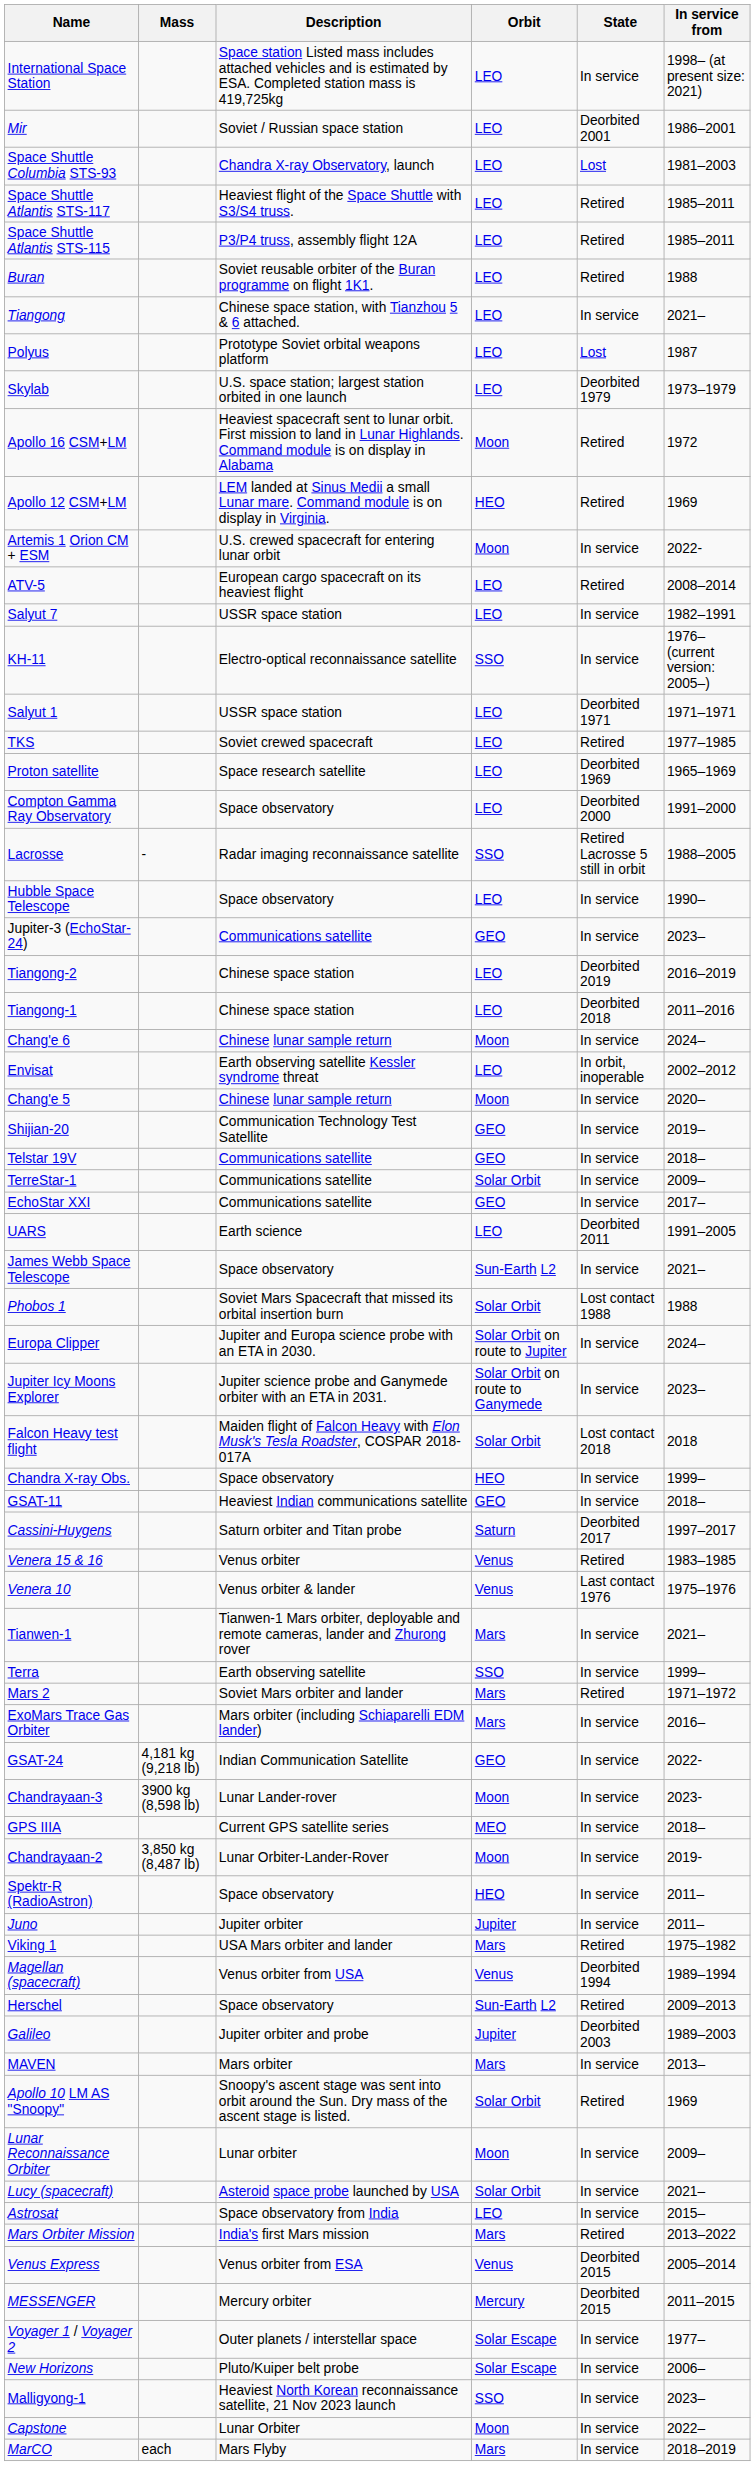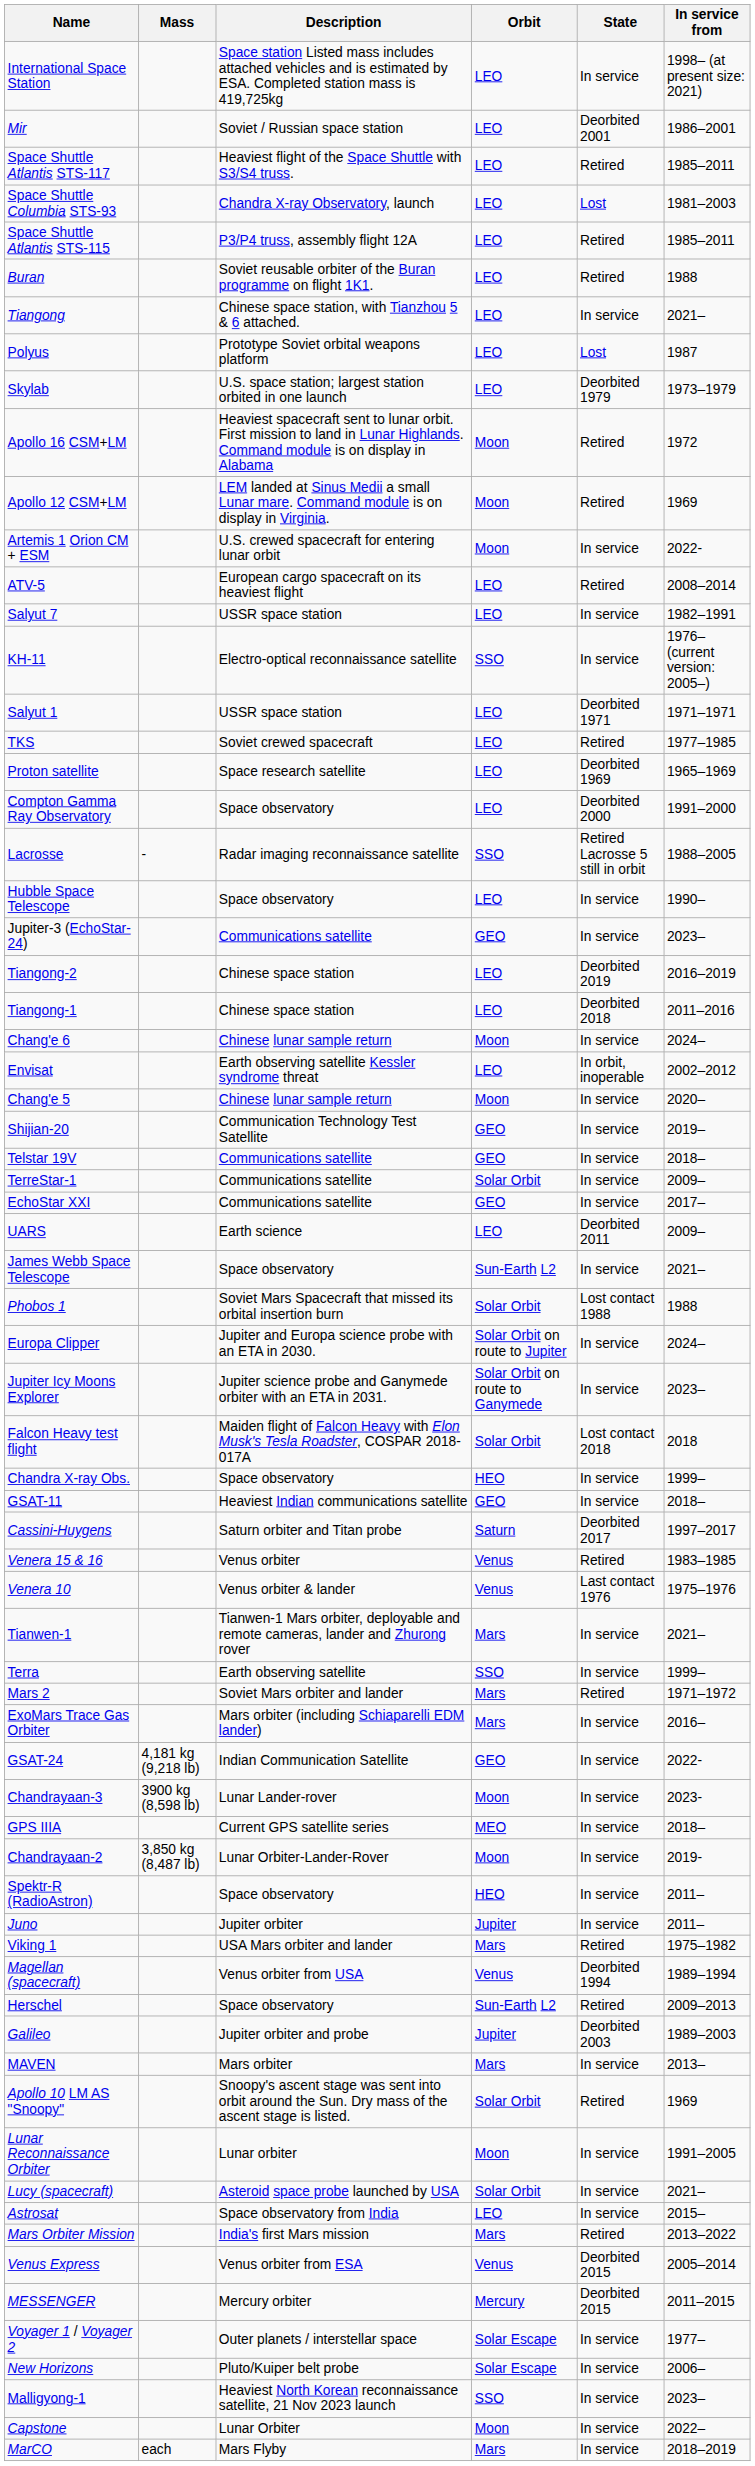rows swapped: Space Shuttle Atlantis STS-117 <-> Space Shuttle Columbia STS-93
Apollo 12 CSM+LM | Orbit: HEO -> Moon
UARS | In service from: 1991–2005 -> 2009–
Lunar Reconnaissance Orbiter | In service from: 2009– -> 1991–2005
